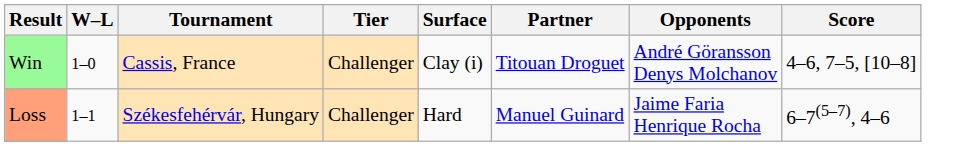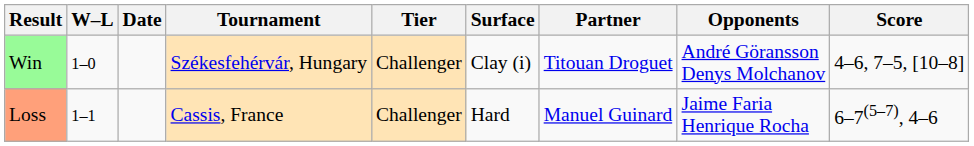+ column: Date
Win | Tournament: Cassis, France -> Székesfehérvár, Hungary
Loss | Tournament: Székesfehérvár, Hungary -> Cassis, France
